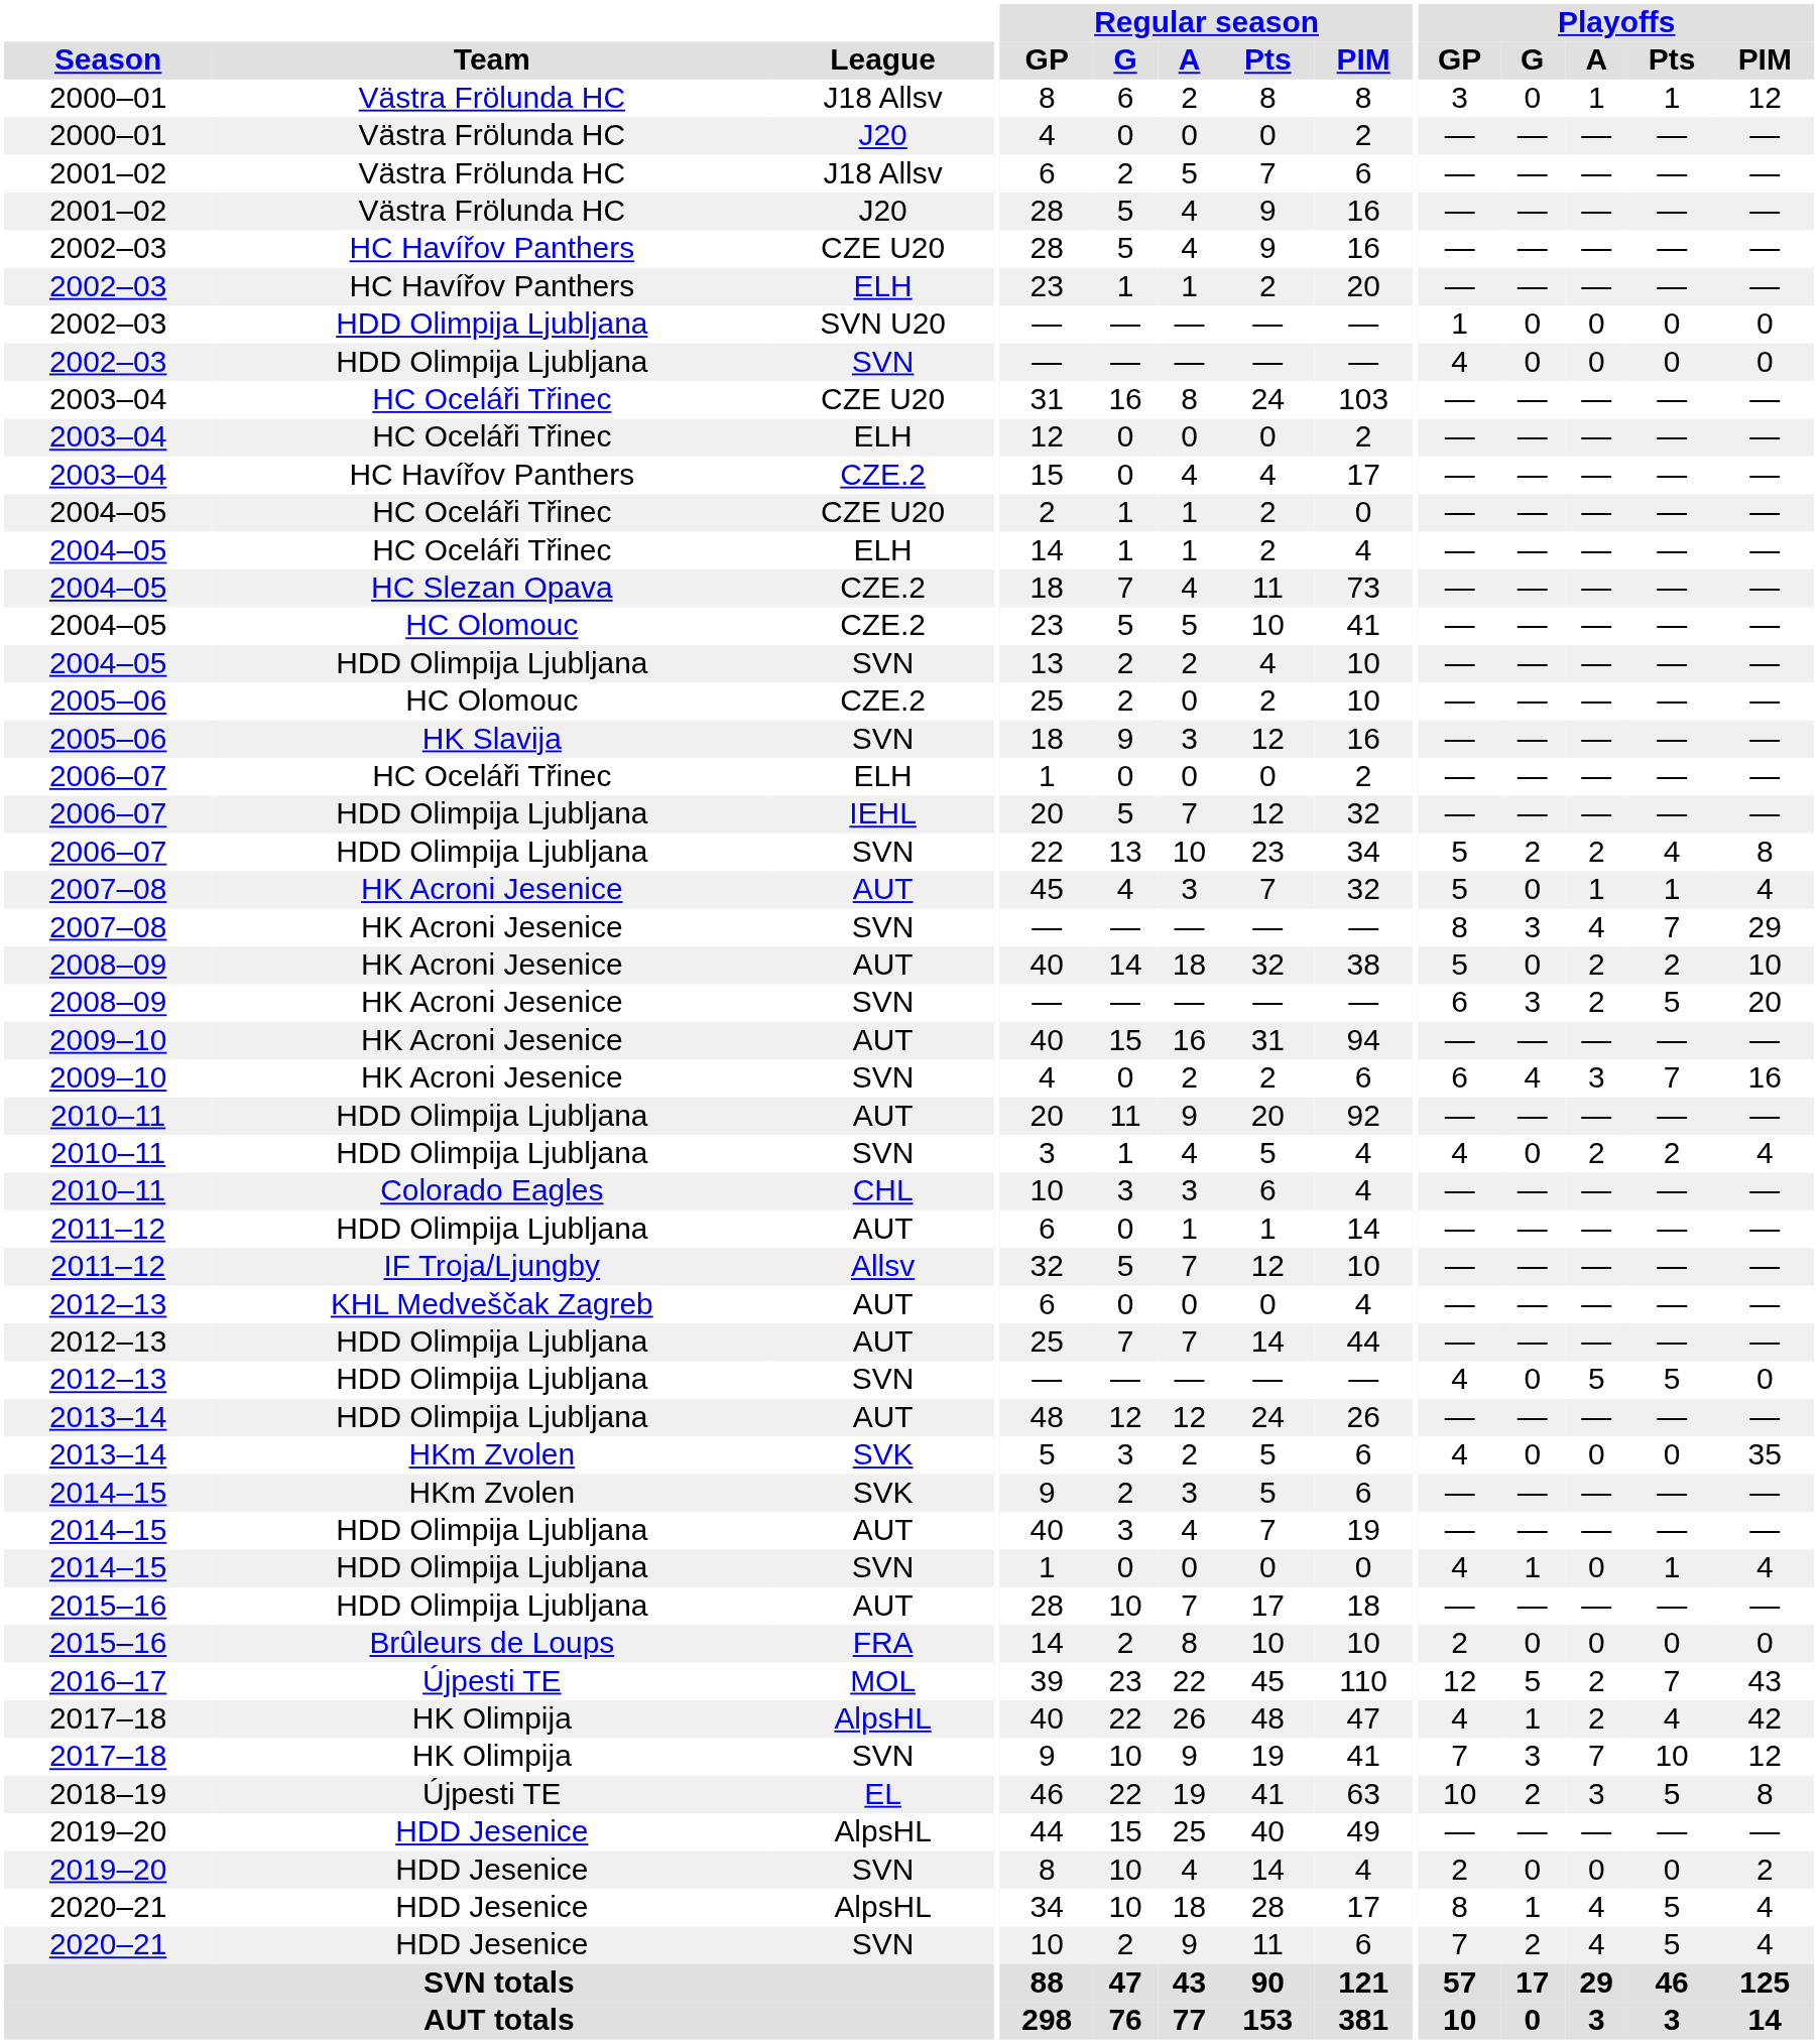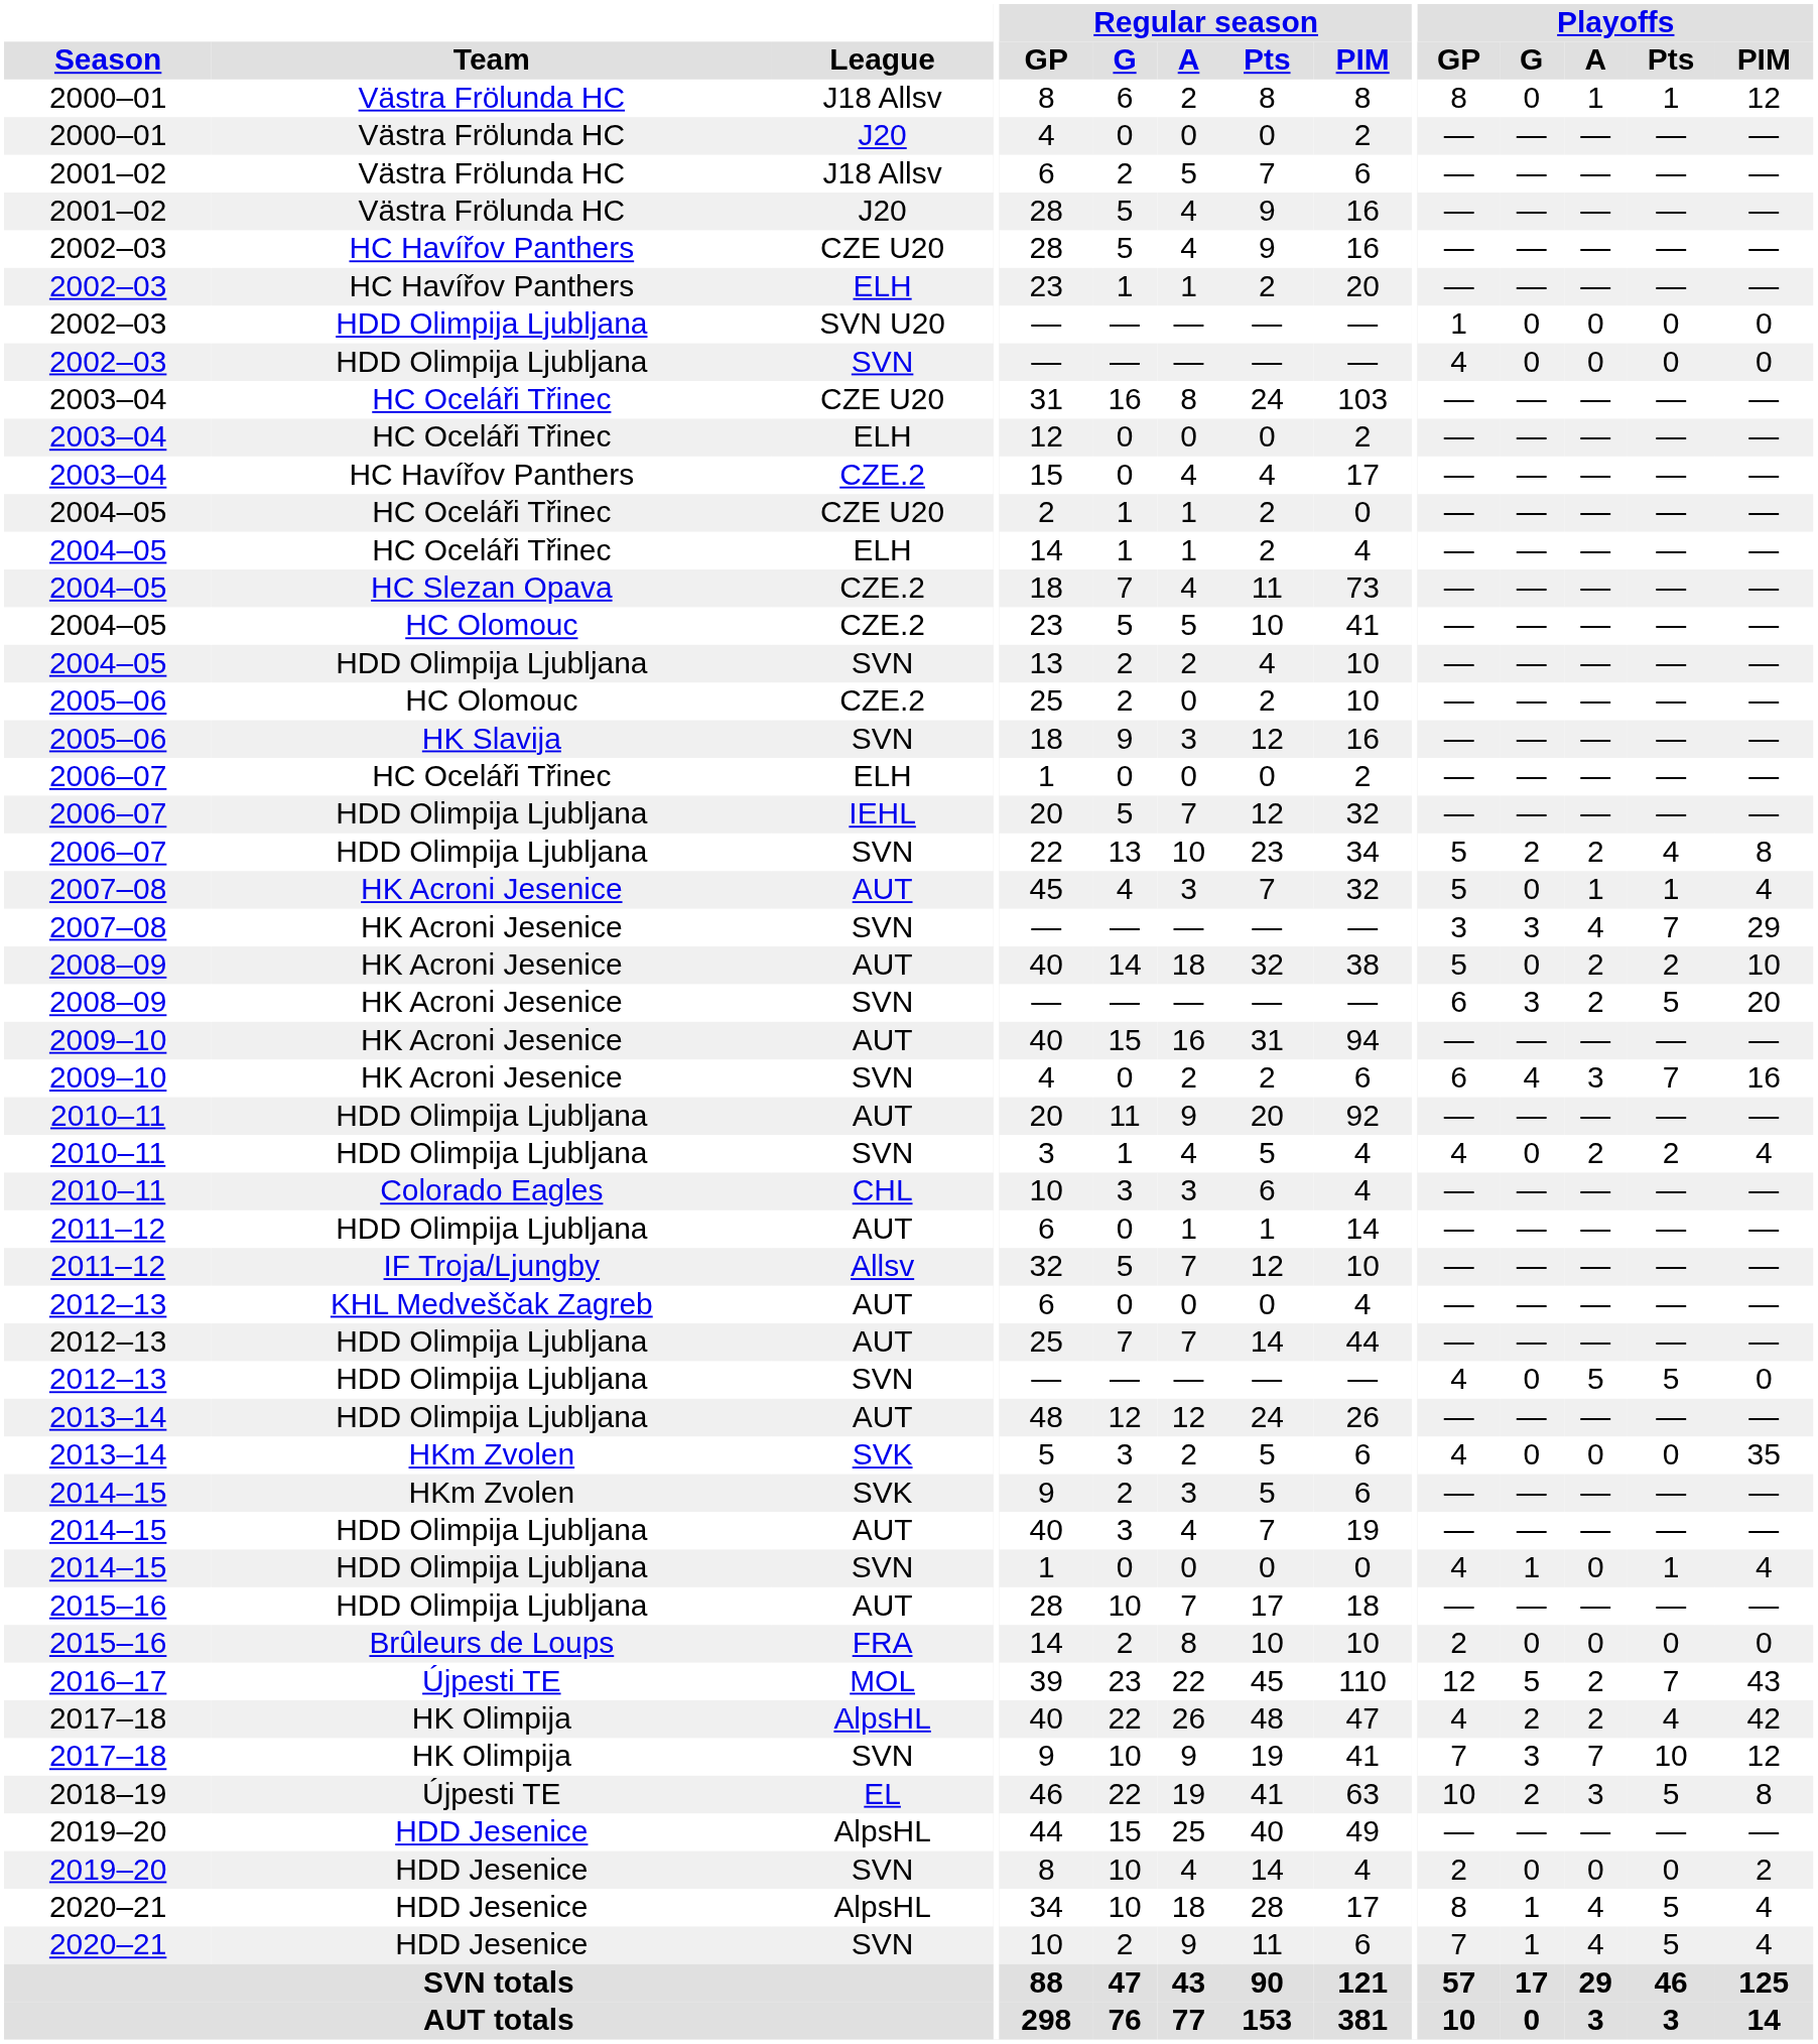2000–01 / J18 Allsv | Playoffs / GP: 3 -> 8
2007–08 / SVN | Playoffs / GP: 8 -> 3
2017–18 / AlpsHL | Playoffs / G: 1 -> 2
2020–21 / SVN | Playoffs / G: 2 -> 1
